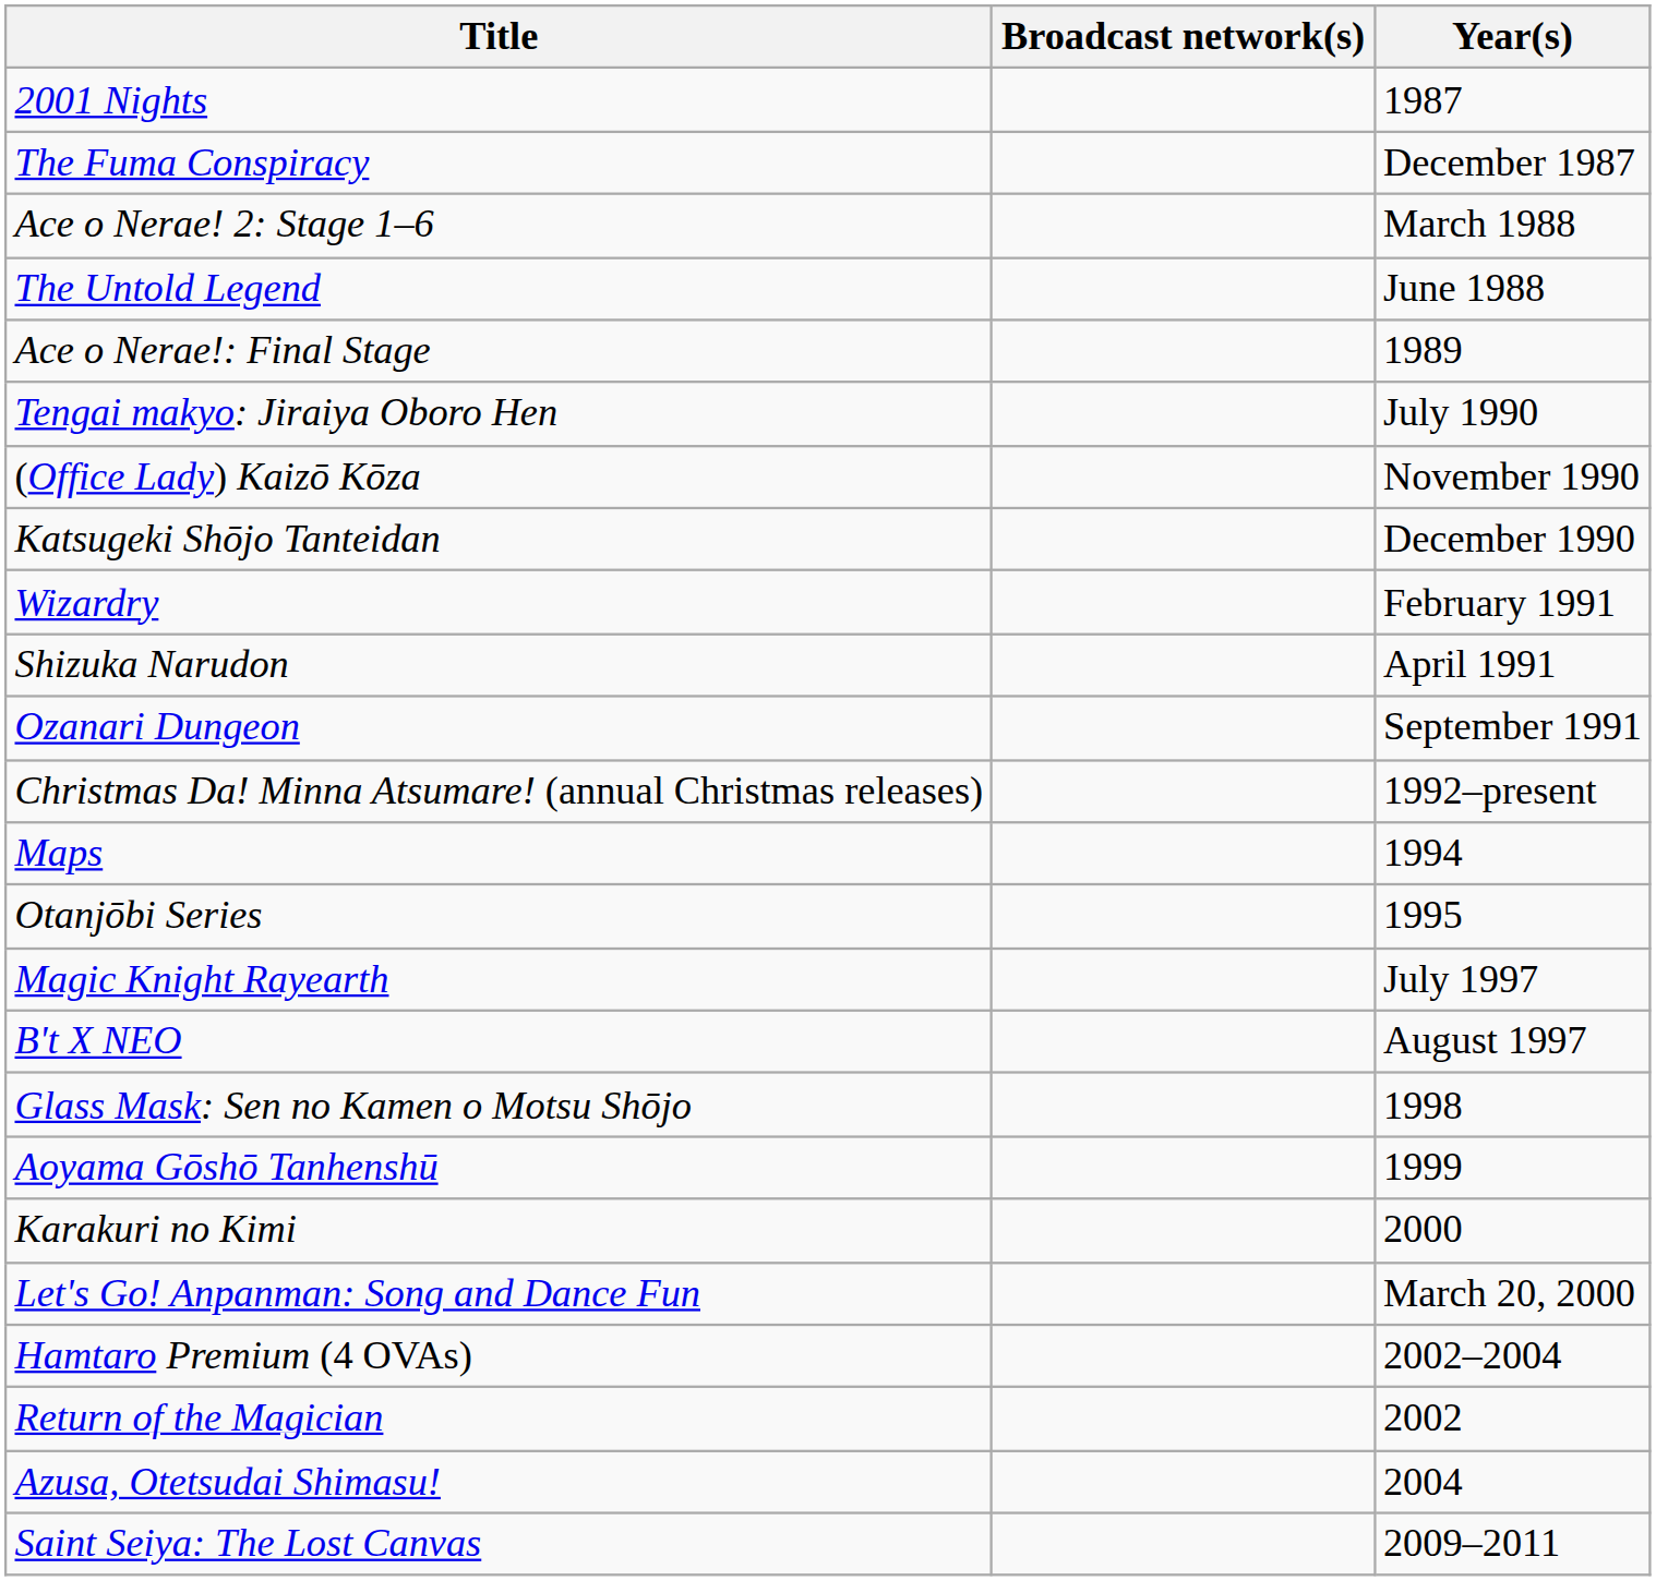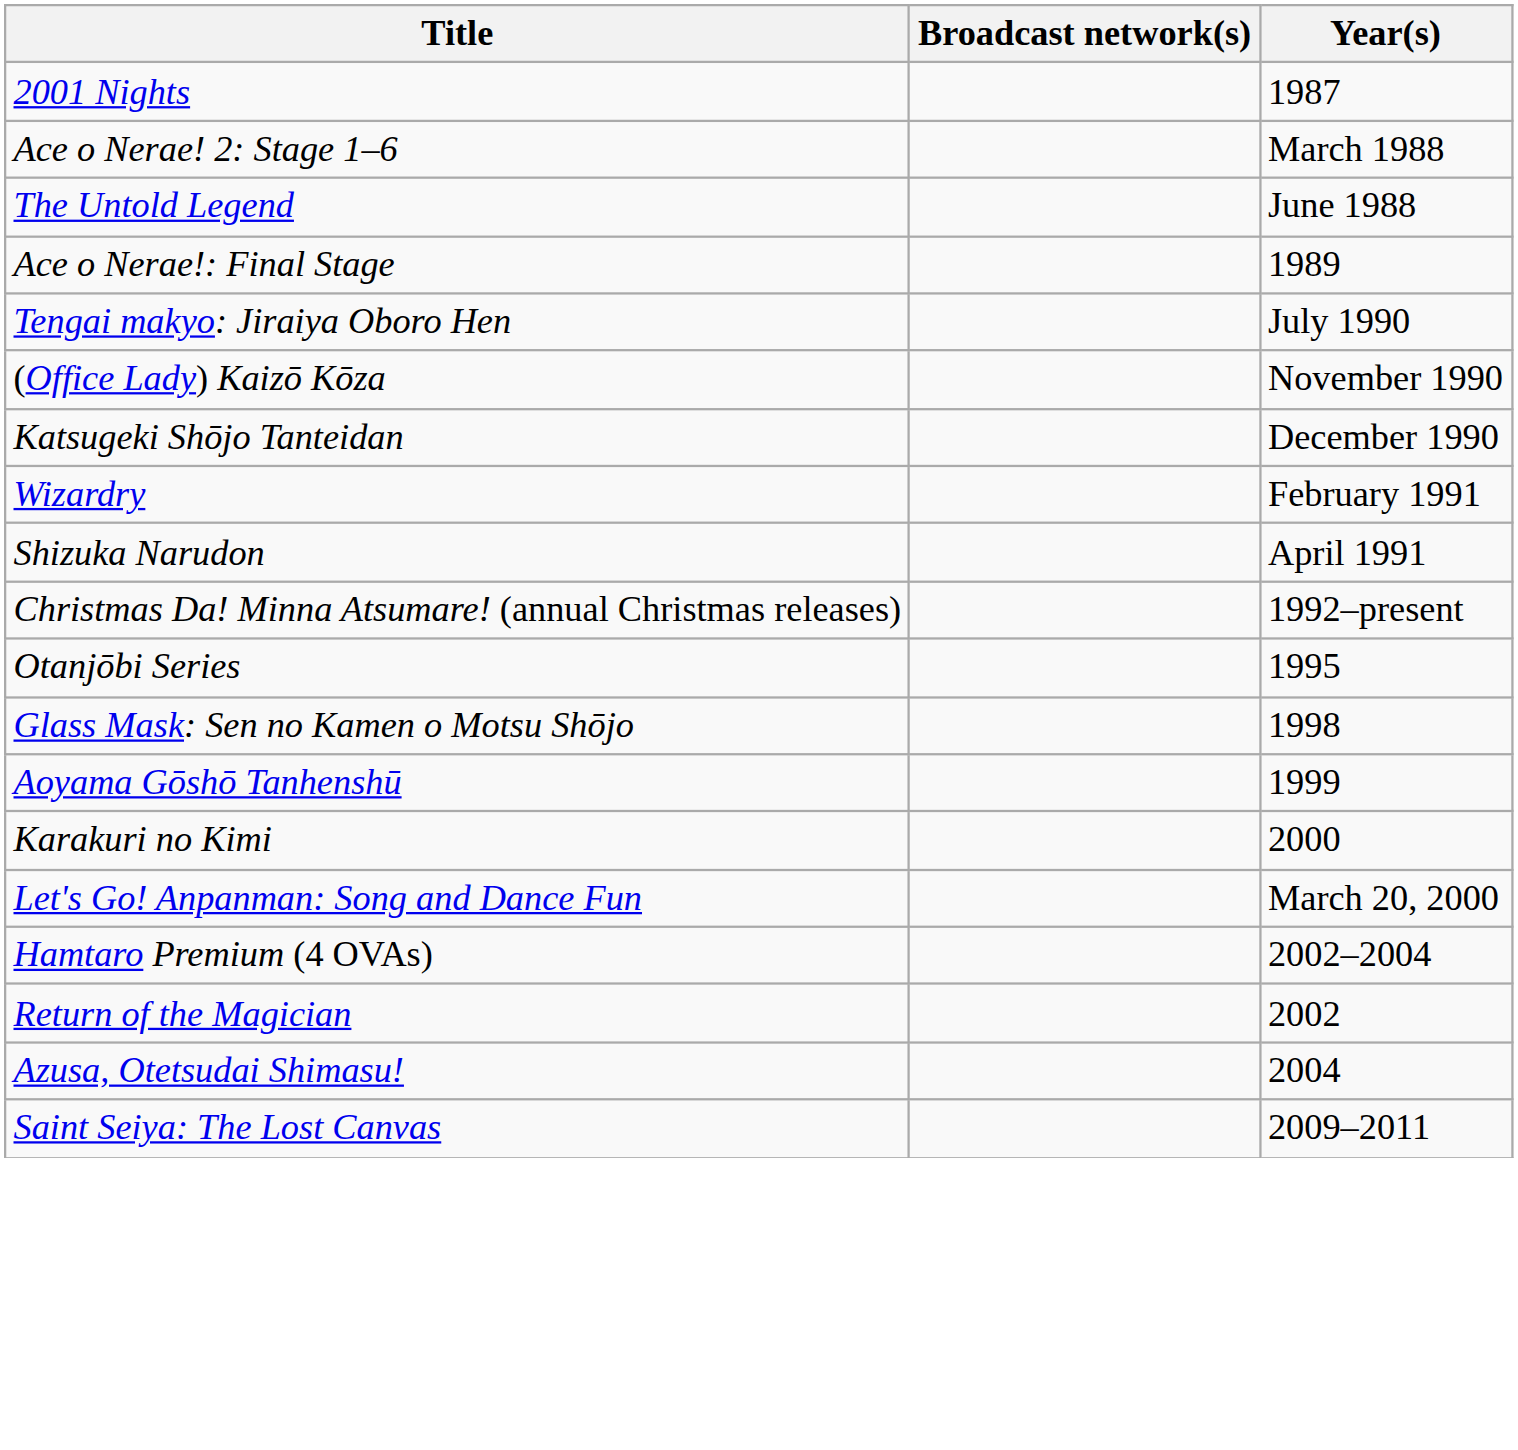- row: The Fuma Conspiracy | December 1987
- row: Ozanari Dungeon | September 1991
- row: Maps | 1994
- row: Magic Knight Rayearth | July 1997
- row: B't X NEO | August 1997
